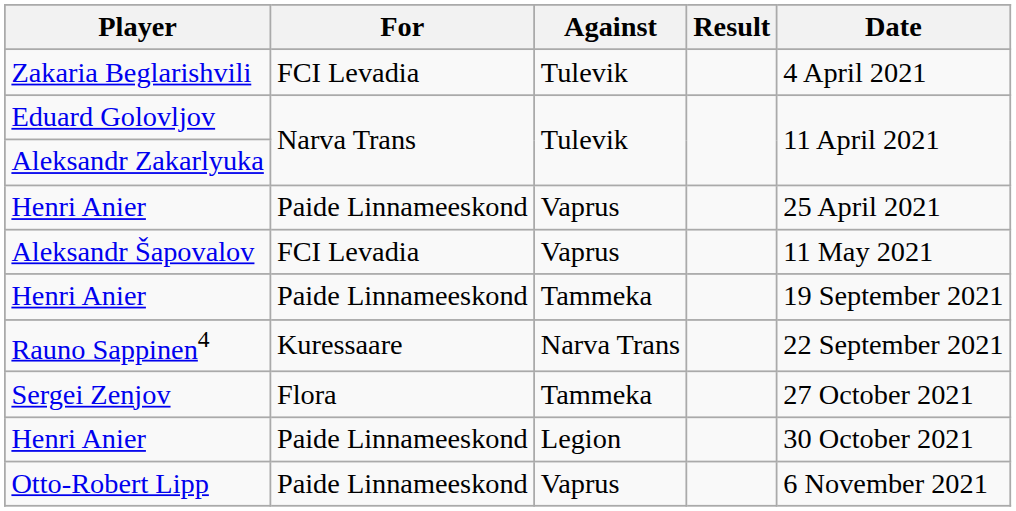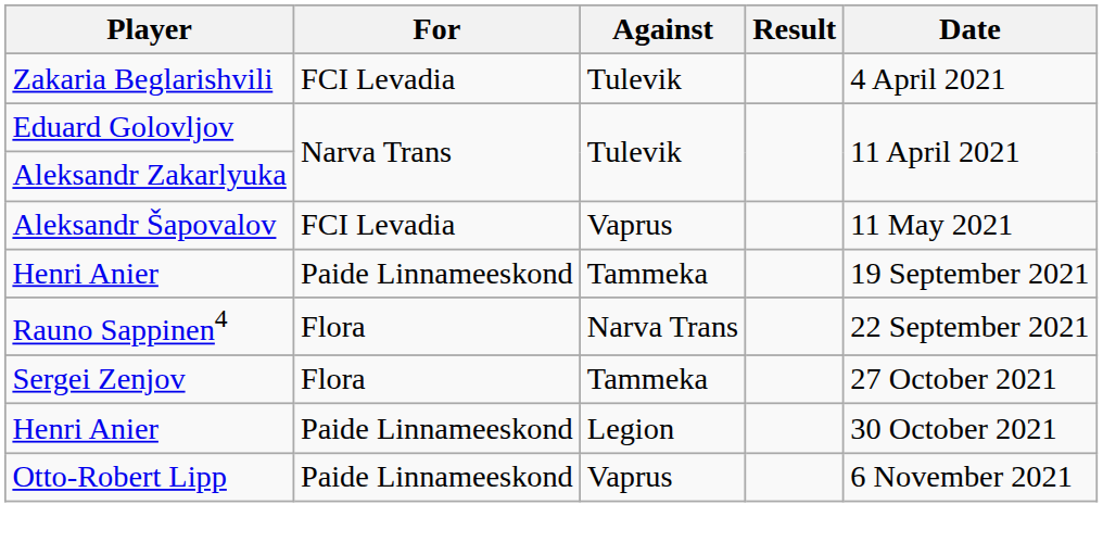- row: Henri Anier | Paide Linnameeskond | Vaprus | 25 April 2021
Rauno Sappinen4 | For: Kuressaare -> Flora
